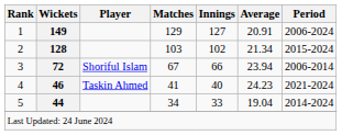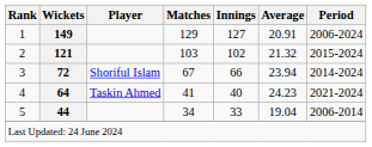2 | Wickets: 128 -> 121
2 | Average: 21.34 -> 21.32
3 | Period: 2006-2014 -> 2014-2024
4 | Wickets: 46 -> 64
5 | Period: 2014-2024 -> 2006-2014
